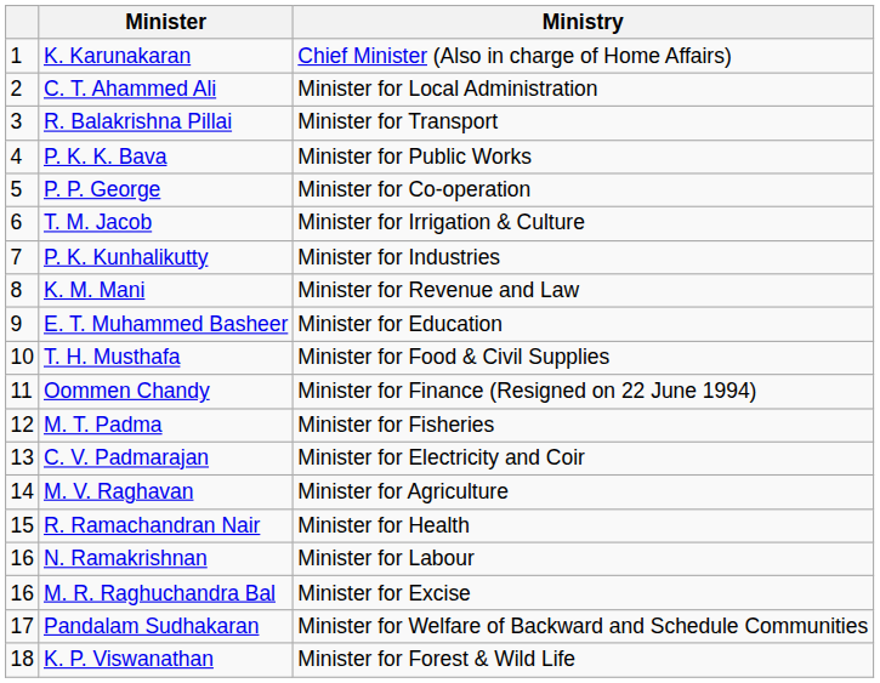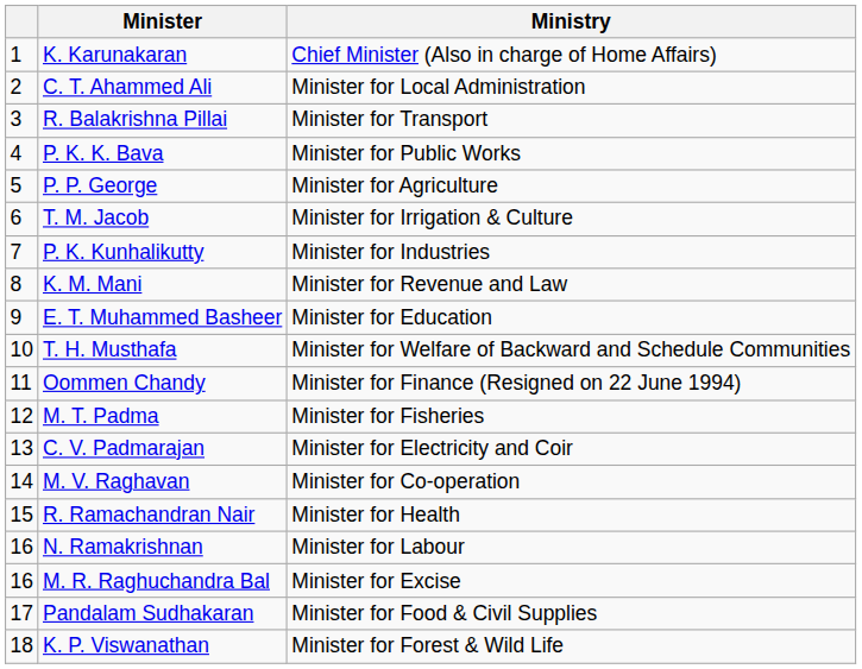P. P. George | Ministry: Minister for Co-operation -> Minister for Agriculture
T. H. Musthafa | Ministry: Minister for Food & Civil Supplies -> Minister for Welfare of Backward and Schedule Communities
M. V. Raghavan | Ministry: Minister for Agriculture -> Minister for Co-operation
Pandalam Sudhakaran | Ministry: Minister for Welfare of Backward and Schedule Communities -> Minister for Food & Civil Supplies
